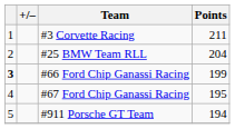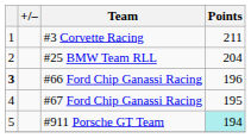#66 Ford Chip Ganassi Racing | Points: 199 -> 196
#911 Porsche GT Team | Points: no background -> paleturquoise background
